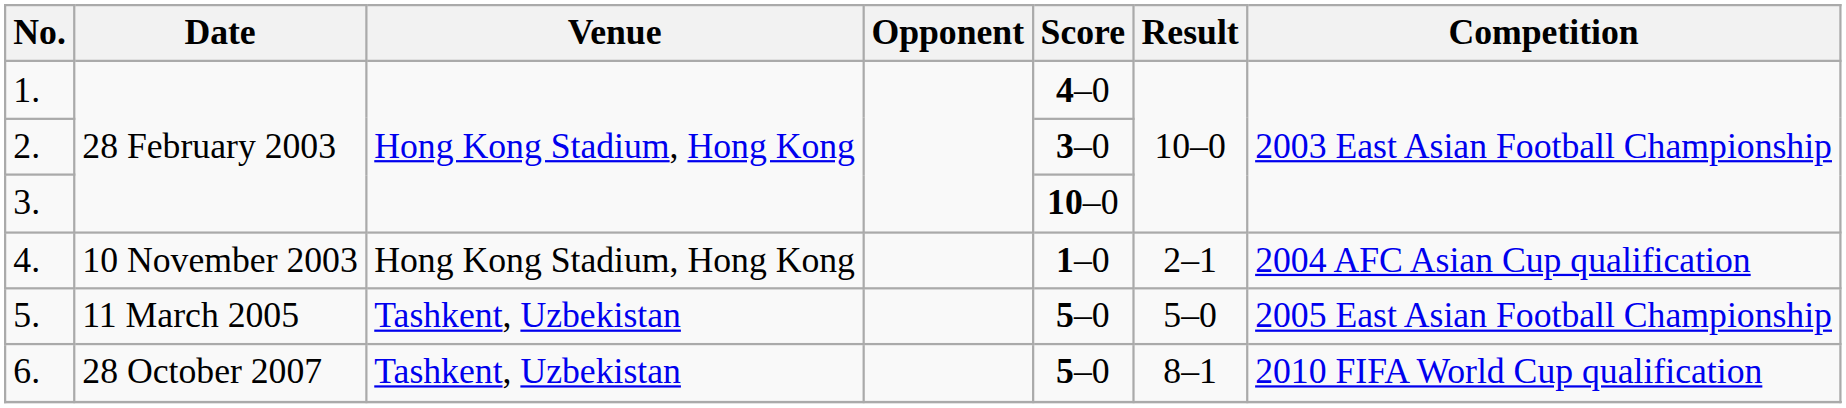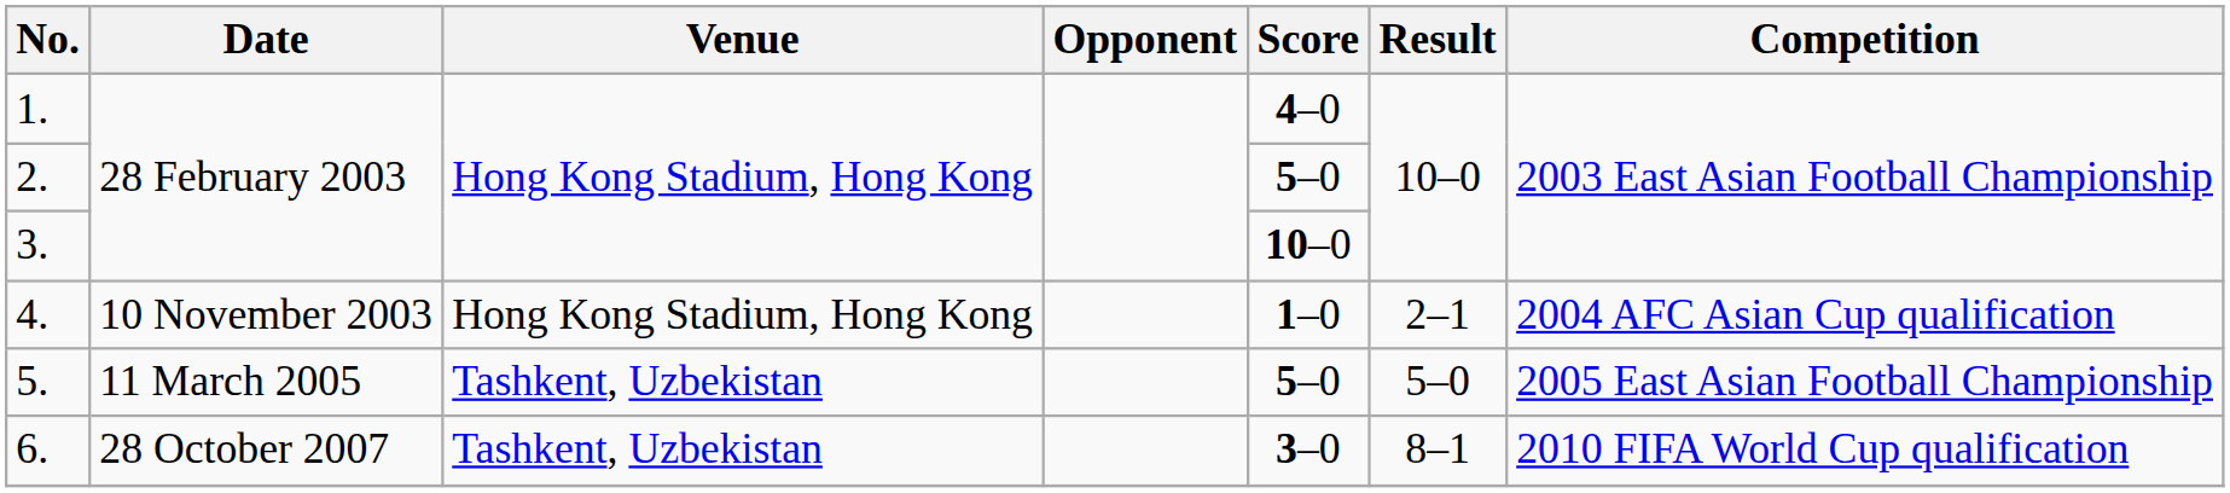2. | Score: 3–0 -> 5–0
6. | Score: 5–0 -> 3–0
